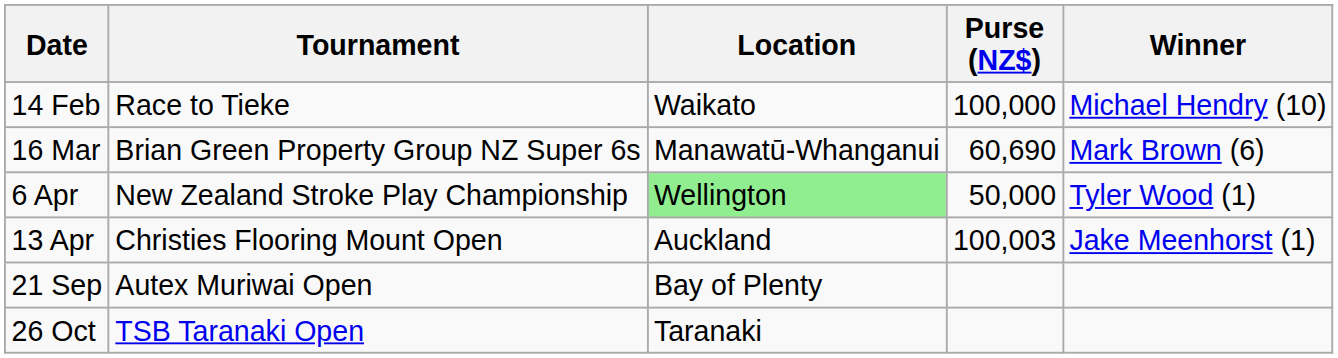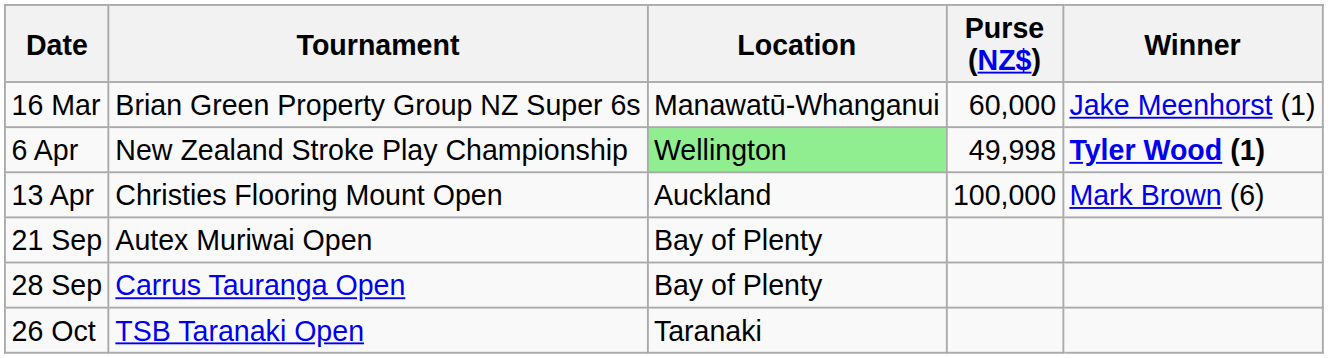- row: 14 Feb | Race to Tieke | Waikato | 100,000 | Michael Hendry (10)
16 Mar | Purse (NZ$): 60,690 -> 60,000
16 Mar | Winner: Mark Brown (6) -> Jake Meenhorst (1)
6 Apr | Purse (NZ$): 50,000 -> 49,998
6 Apr | Winner: normal -> bold
13 Apr | Purse (NZ$): 100,003 -> 100,000
13 Apr | Winner: Jake Meenhorst (1) -> Mark Brown (6)
+ row: 28 Sep | Carrus Tauranga Open | Bay of Plenty
